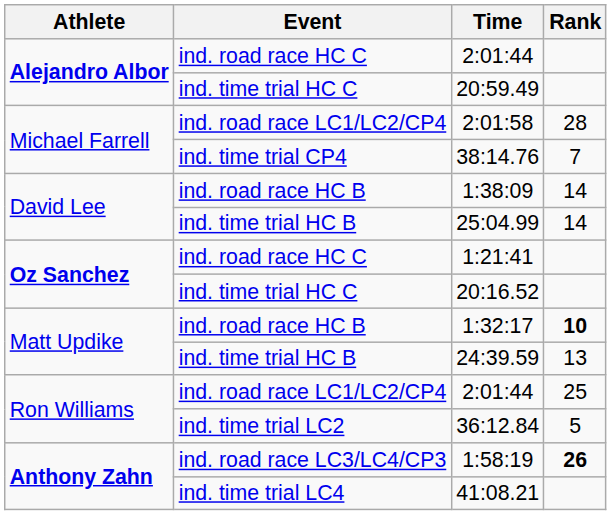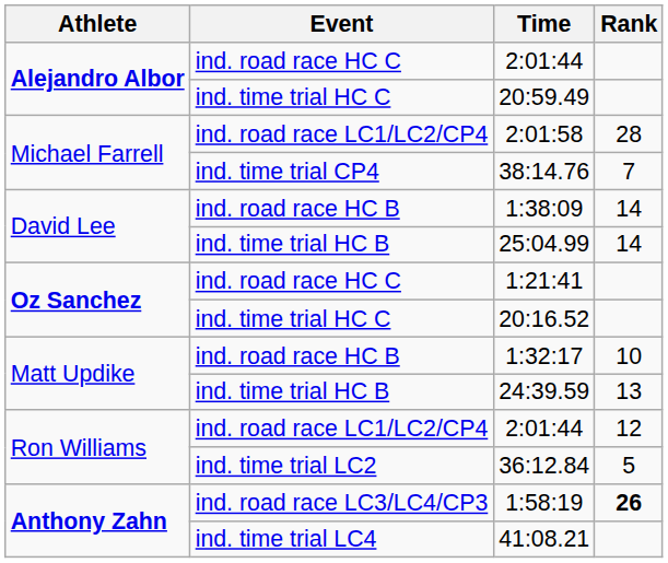1:32:17 | Rank: bold -> normal
ind. road race LC1/LC2/CP4 / 2:01:44 | Rank: 25 -> 12
